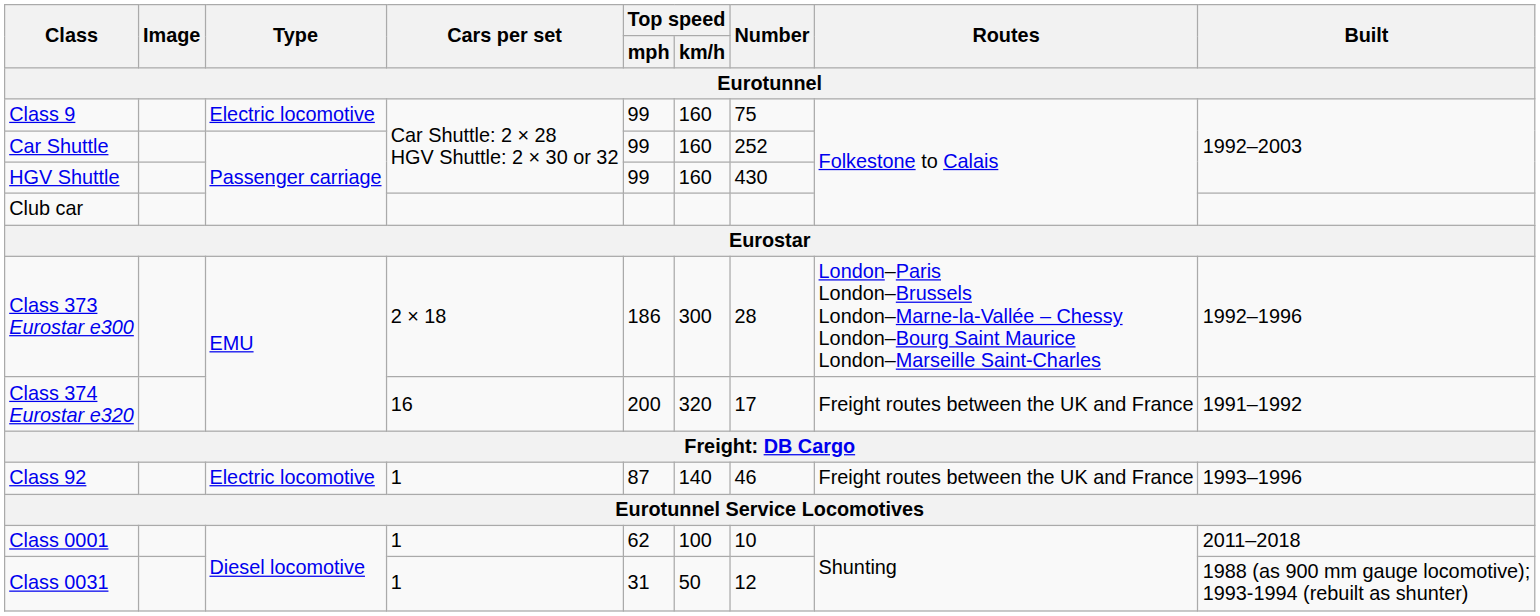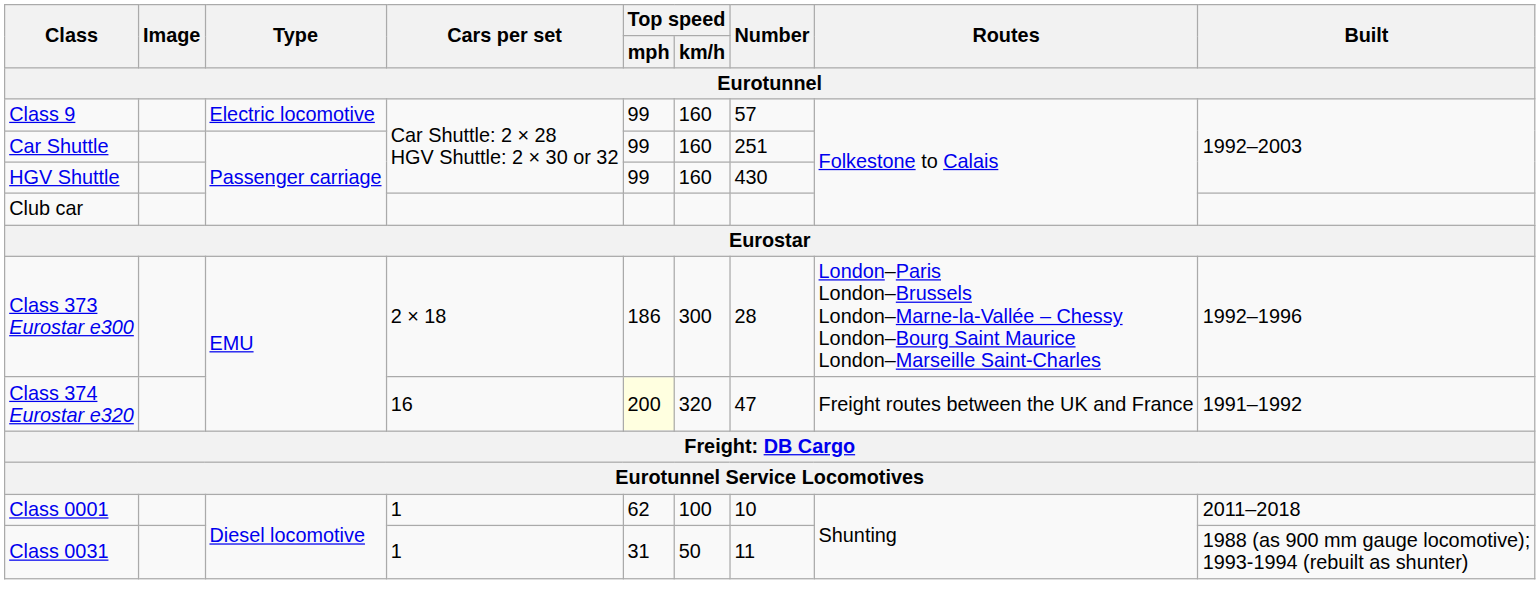Class 9 | Number: 75 -> 57
Car Shuttle | Number: 252 -> 251
Class 374 Eurostar e320 | Top speed / mph: no background -> lightyellow background
Class 374 Eurostar e320 | Number: 17 -> 47
- row: Class 92 | Electric locomotive | 1 | 87 | 140 | 46 | Freight routes between the UK and France | 1993–1996
Class 0031 | Number: 12 -> 11
